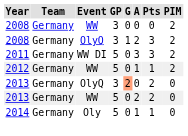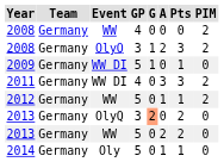2008 / WW | GP: 3 -> 4
+ row: 2009 | Germany | WW DI | 5 | 1 | 0 | 1 | 0
2011 | GP: 5 -> 4
